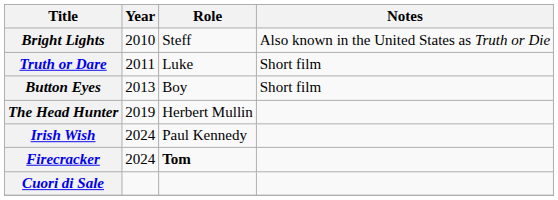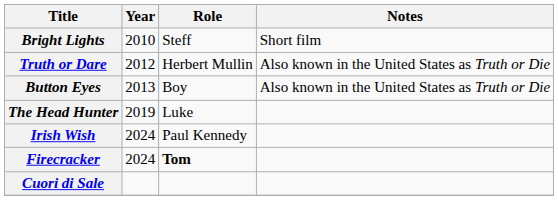Bright Lights | Notes: Also known in the United States as Truth or Die -> Short film
Truth or Dare | Year: 2011 -> 2012
Truth or Dare | Role: Luke -> Herbert Mullin
Truth or Dare | Notes: Short film -> Also known in the United States as Truth or Die
Button Eyes | Notes: Short film -> Also known in the United States as Truth or Die
The Head Hunter | Role: Herbert Mullin -> Luke
